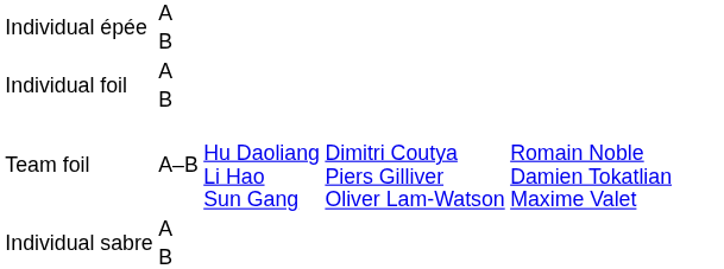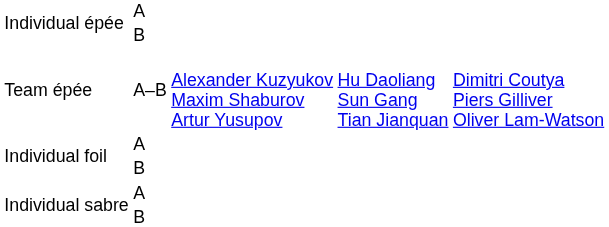+ row: Team épée | A–B | Alexander Kuzyukov Maxim Shaburov Artur Yusupov | Hu Daoliang Sun Gang Tian Jianquan | Dimitri Coutya Piers Gilliver Oliver Lam-Watson
- row: Team foil | A–B | Hu Daoliang Li Hao Sun Gang | Dimitri Coutya Piers Gilliver Oliver Lam-Watson | Romain Noble Damien Tokatlian Maxime Valet
